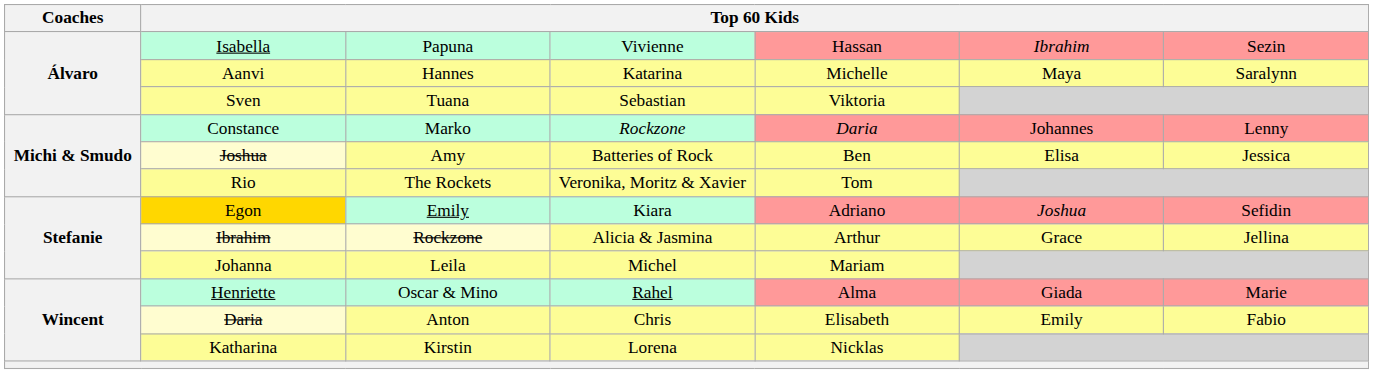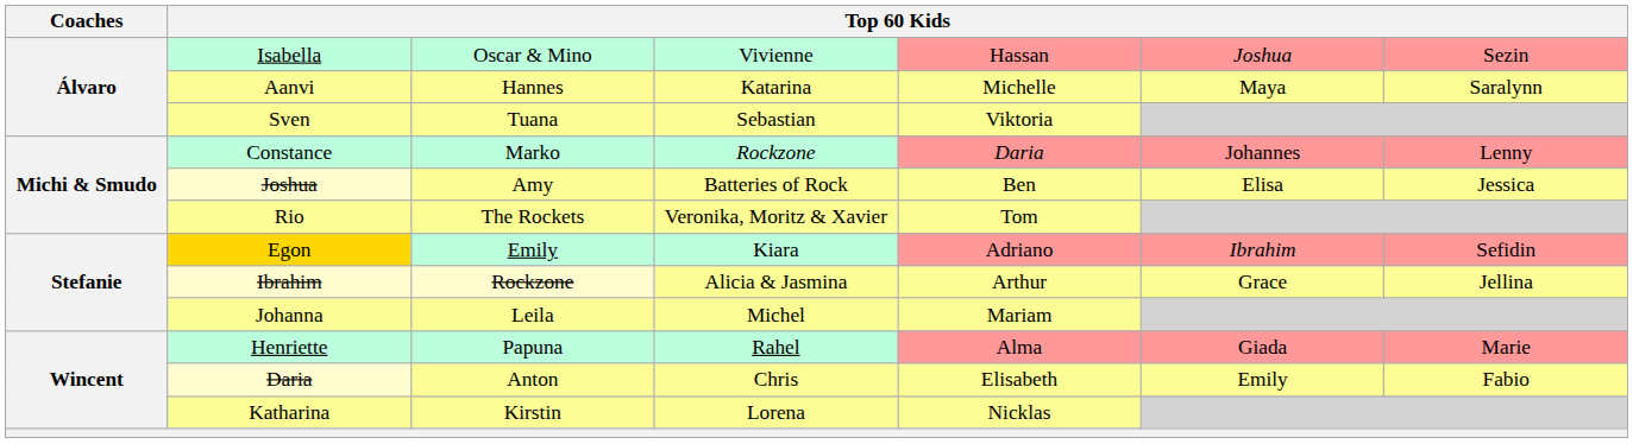Isabella | column 3: Papuna -> Oscar & Mino
Isabella | column 6: Ibrahim -> Joshua
Egon | column 6: Joshua -> Ibrahim
Henriette | column 3: Oscar & Mino -> Papuna
